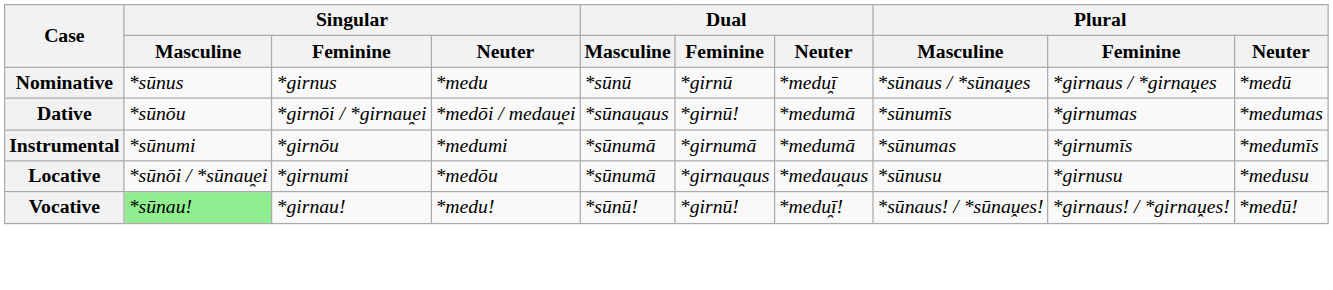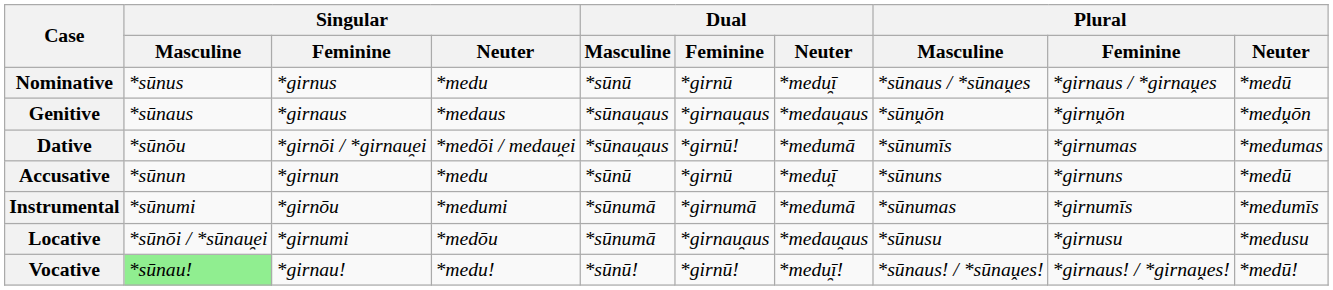+ row: Genitive | *sūnaus | *girnaus | *medaus | *sūnau̯aus | *girnau̯aus | *medau̯aus | *sūnṷōn | *girnṷōn | *medṷōn
+ row: Accusative | *sūnun | *girnun | *medu | *sūnū | *girnū | *medu̯ī | *sūnuns | *girnuns | *medū
